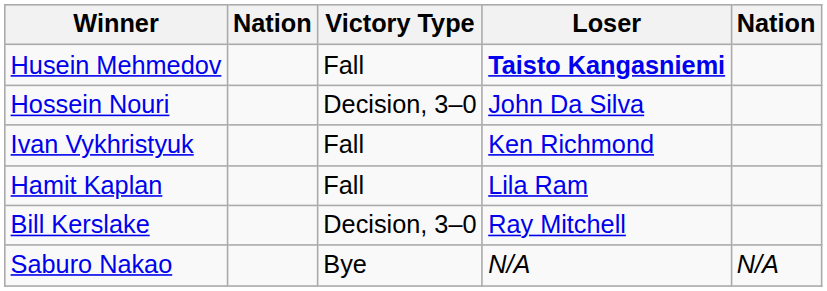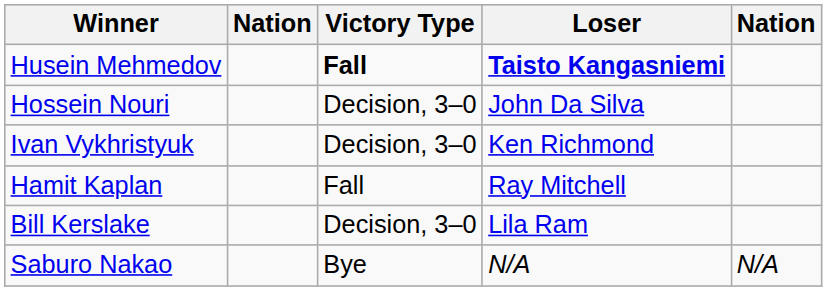Husein Mehmedov | Victory Type: normal -> bold
Ivan Vykhristyuk | Victory Type: Fall -> Decision, 3–0
Hamit Kaplan | Loser: Lila Ram -> Ray Mitchell
Bill Kerslake | Loser: Ray Mitchell -> Lila Ram
